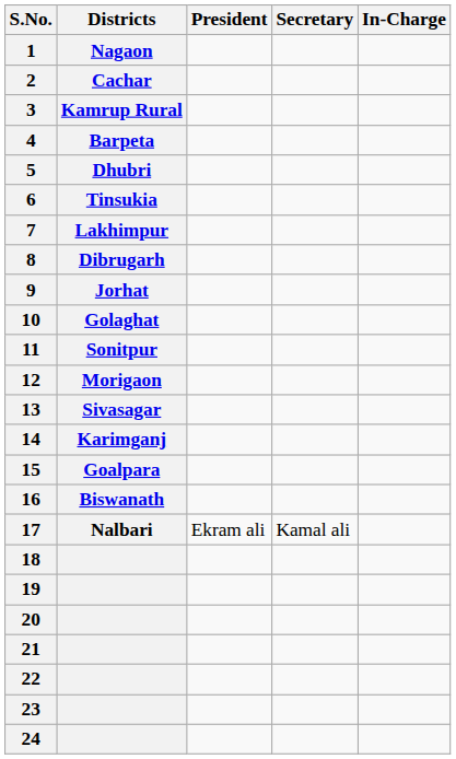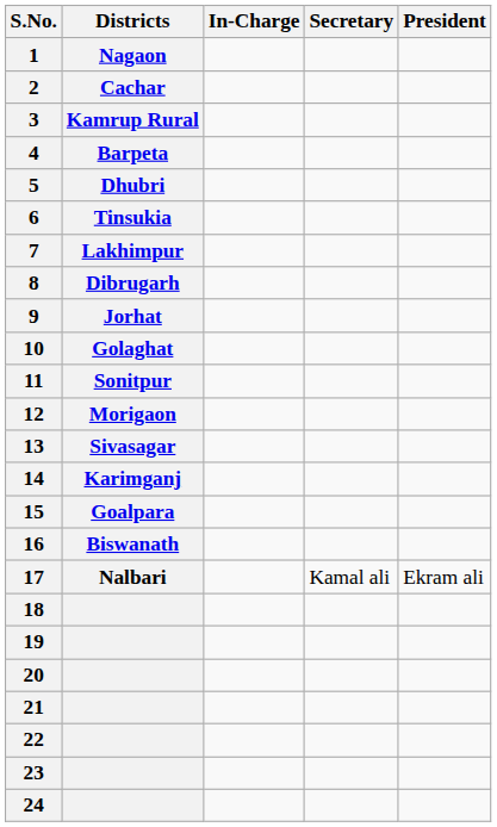columns swapped: President <-> In-Charge
